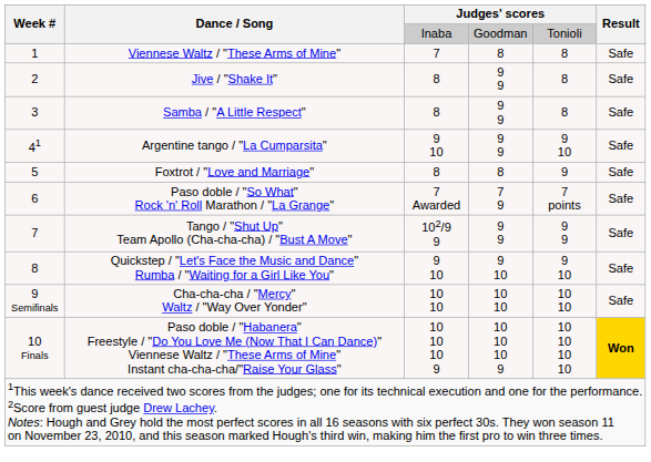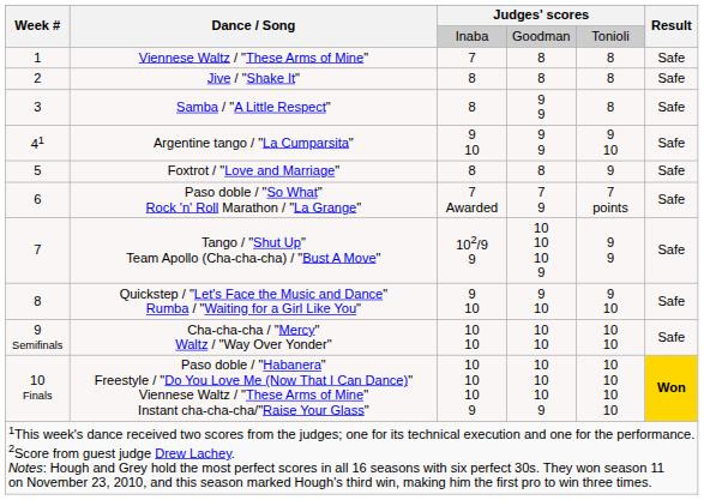Jive / "Shake It" | column 4: 9 9 -> 8
Tango / "Shut Up" Team Apollo (Cha-cha-cha) / "Bust A Move" | column 4: 9 9 -> 10 10 10 9
